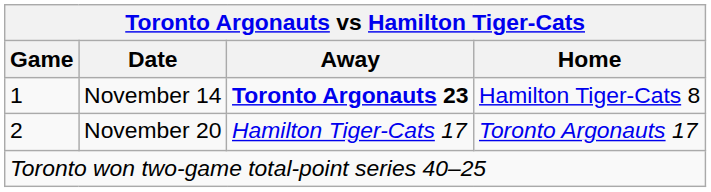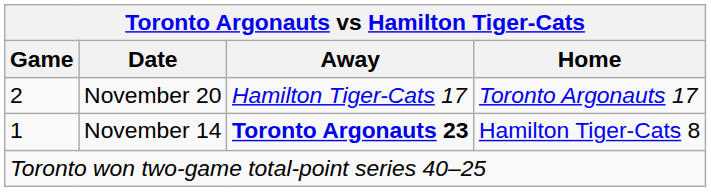rows swapped: November 14 <-> November 20
